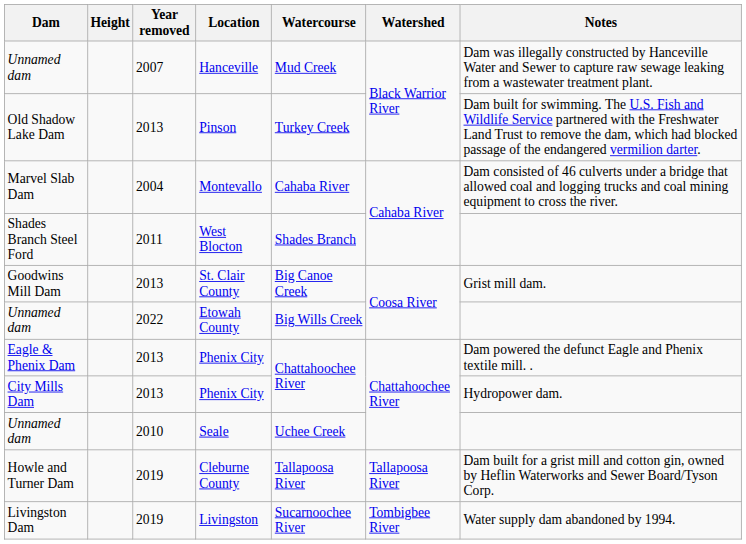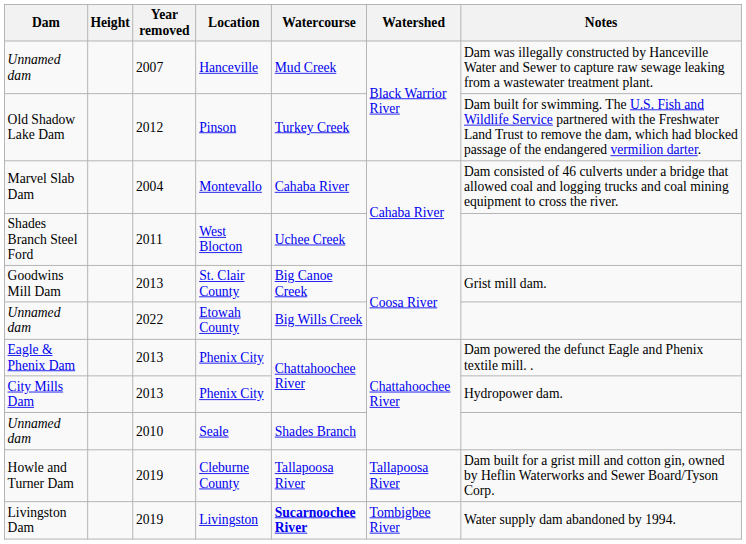Pinson | Year removed: 2013 -> 2012
West Blocton | Watercourse: Shades Branch -> Uchee Creek
Seale | Watercourse: Uchee Creek -> Shades Branch
Livingston | Watercourse: normal -> bold
